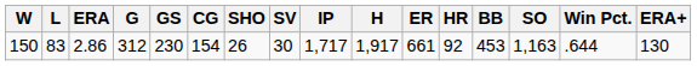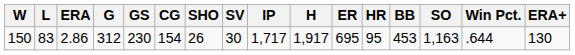150 | ER: 661 -> 695
150 | HR: 92 -> 95
